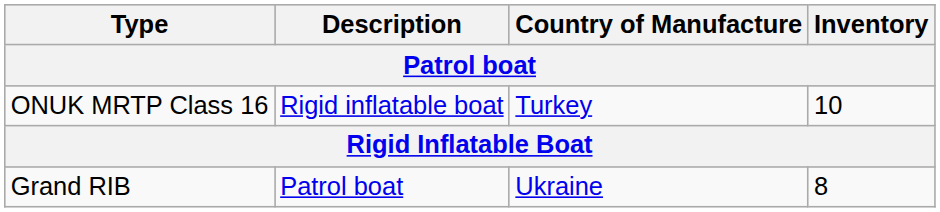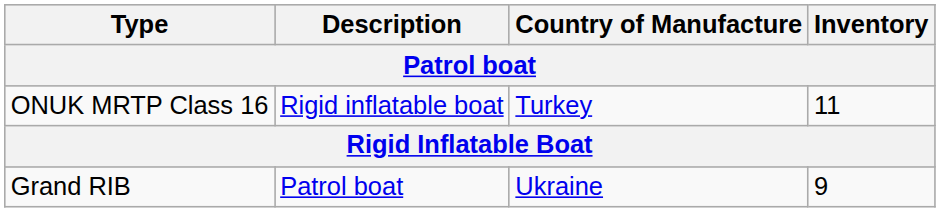ONUK MRTP Class 16 | Inventory: 10 -> 11
Grand RIB | Inventory: 8 -> 9
